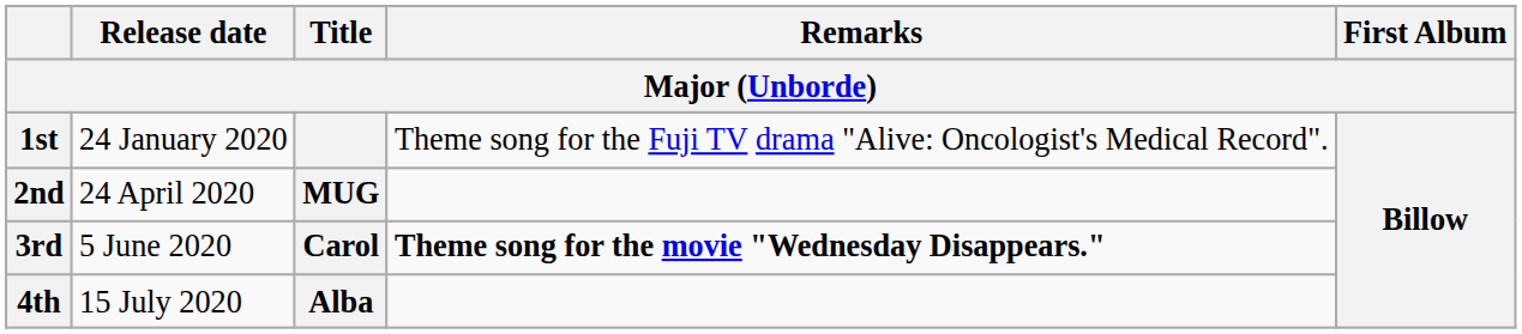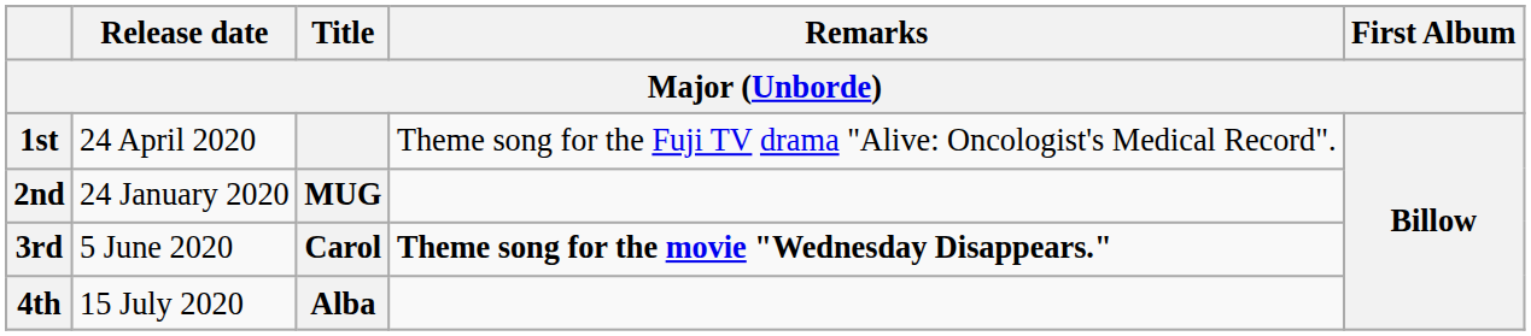1st | Release date: 24 January 2020 -> 24 April 2020
2nd | Release date: 24 April 2020 -> 24 January 2020
